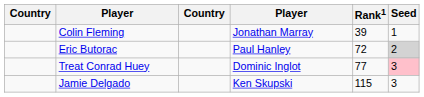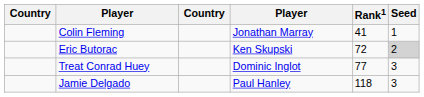Colin Fleming | Rank1: 39 -> 41
Eric Butorac | column 4: Paul Hanley -> Ken Skupski
Treat Conrad Huey | Seed: pink background -> no background
Jamie Delgado | column 4: Ken Skupski -> Paul Hanley
Jamie Delgado | Rank1: 115 -> 118
